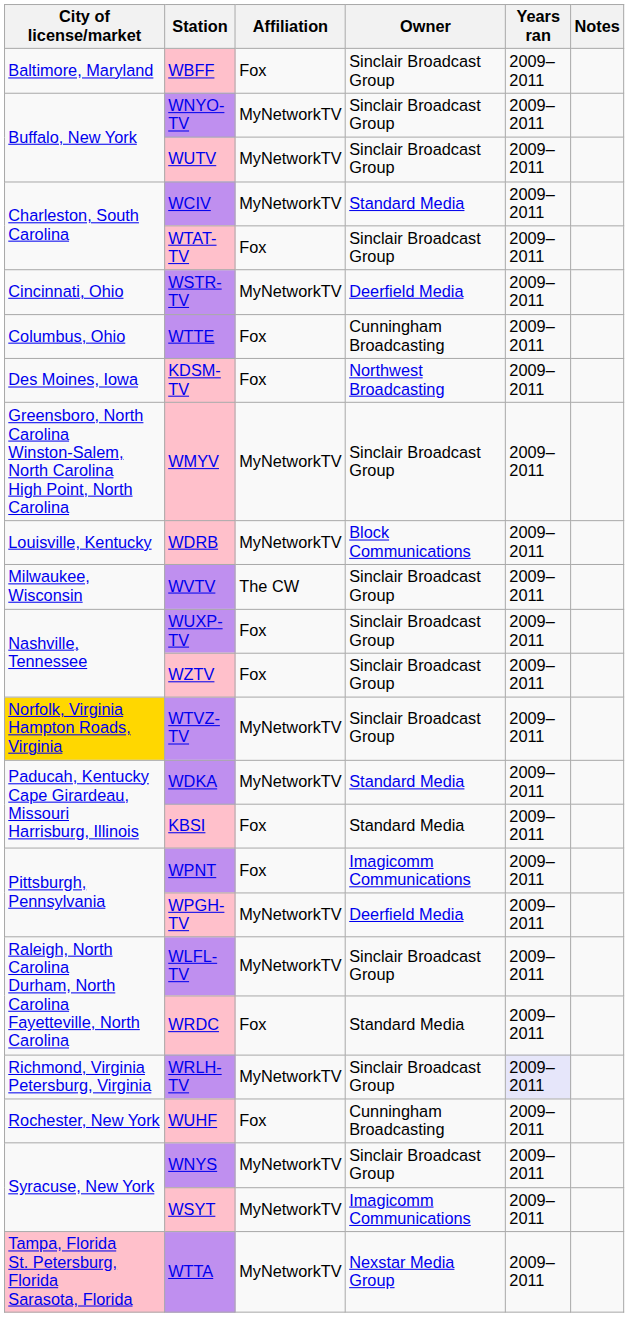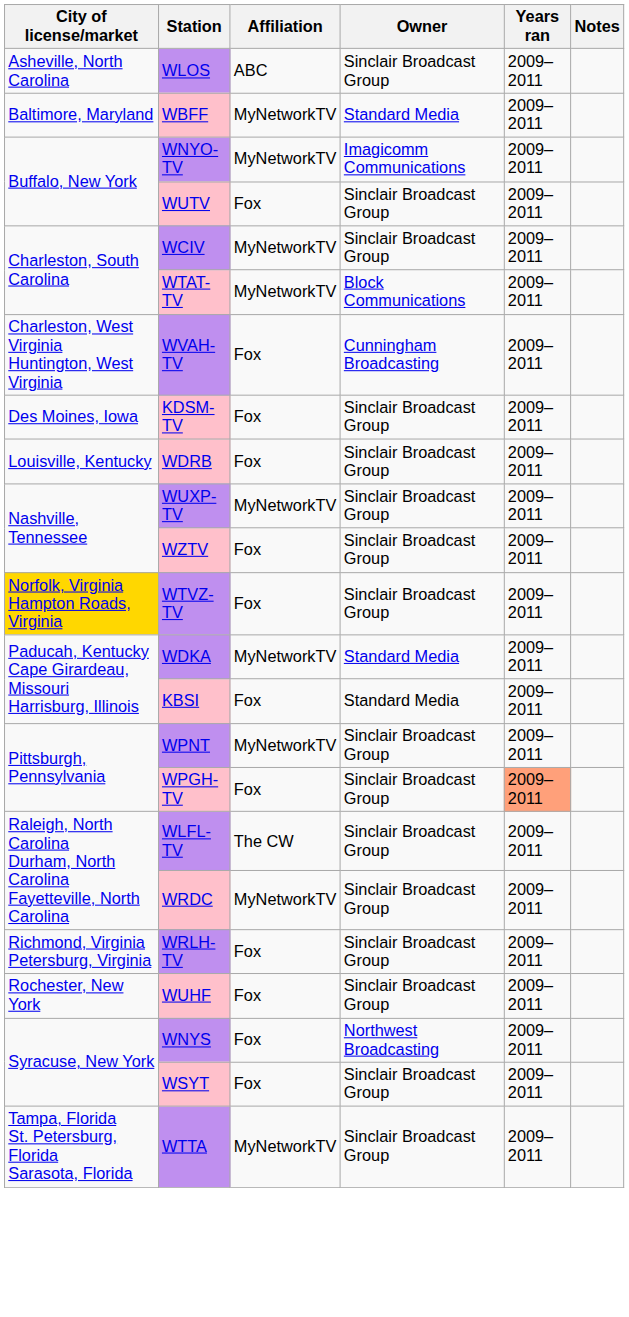+ row: Asheville, North Carolina | WLOS | ABC | Sinclair Broadcast Group | 2009–2011
WBFF | Affiliation: Fox -> MyNetworkTV
WBFF | Owner: Sinclair Broadcast Group -> Standard Media
WNYO-TV | Owner: Sinclair Broadcast Group -> Imagicomm Communications
WUTV | Affiliation: MyNetworkTV -> Fox
WCIV | Owner: Standard Media -> Sinclair Broadcast Group
WTAT-TV | Affiliation: Fox -> MyNetworkTV
WTAT-TV | Owner: Sinclair Broadcast Group -> Block Communications
+ row: Charleston, West Virginia Huntington, West Virginia | WVAH-TV | Fox | Cunningham Broadcasting | 2009–2011
- row: Cincinnati, Ohio | WSTR-TV | MyNetworkTV | Deerfield Media | 2009–2011
- row: Columbus, Ohio | WTTE | Fox | Cunningham Broadcasting | 2009–2011
KDSM-TV | Owner: Northwest Broadcasting -> Sinclair Broadcast Group
- row: Greensboro, North Carolina Winston-Salem, North Carolina High Point, North Carolina | WMYV | MyNetworkTV | Sinclair Broadcast Group | 2009–2011
WDRB | Affiliation: MyNetworkTV -> Fox
WDRB | Owner: Block Communications -> Sinclair Broadcast Group
- row: Milwaukee, Wisconsin | WVTV | The CW | Sinclair Broadcast Group | 2009–2011
WUXP-TV | Affiliation: Fox -> MyNetworkTV
WTVZ-TV | Affiliation: MyNetworkTV -> Fox
WPNT | Affiliation: Fox -> MyNetworkTV
WPNT | Owner: Imagicomm Communications -> Sinclair Broadcast Group
WPGH-TV | Affiliation: MyNetworkTV -> Fox
WPGH-TV | Owner: Deerfield Media -> Sinclair Broadcast Group
WPGH-TV | Years ran: no background -> lightsalmon background
WLFL-TV | Affiliation: MyNetworkTV -> The CW
WRDC | Affiliation: Fox -> MyNetworkTV
WRDC | Owner: Standard Media -> Sinclair Broadcast Group
WRLH-TV | Affiliation: MyNetworkTV -> Fox
WRLH-TV | Years ran: lavender background -> no background
WUHF | Owner: Cunningham Broadcasting -> Sinclair Broadcast Group
WNYS | Affiliation: MyNetworkTV -> Fox
WNYS | Owner: Sinclair Broadcast Group -> Northwest Broadcasting
WSYT | Affiliation: MyNetworkTV -> Fox
WSYT | Owner: Imagicomm Communications -> Sinclair Broadcast Group
WTTA | City of license/market: pink background -> no background
WTTA | Owner: Nexstar Media Group -> Sinclair Broadcast Group
